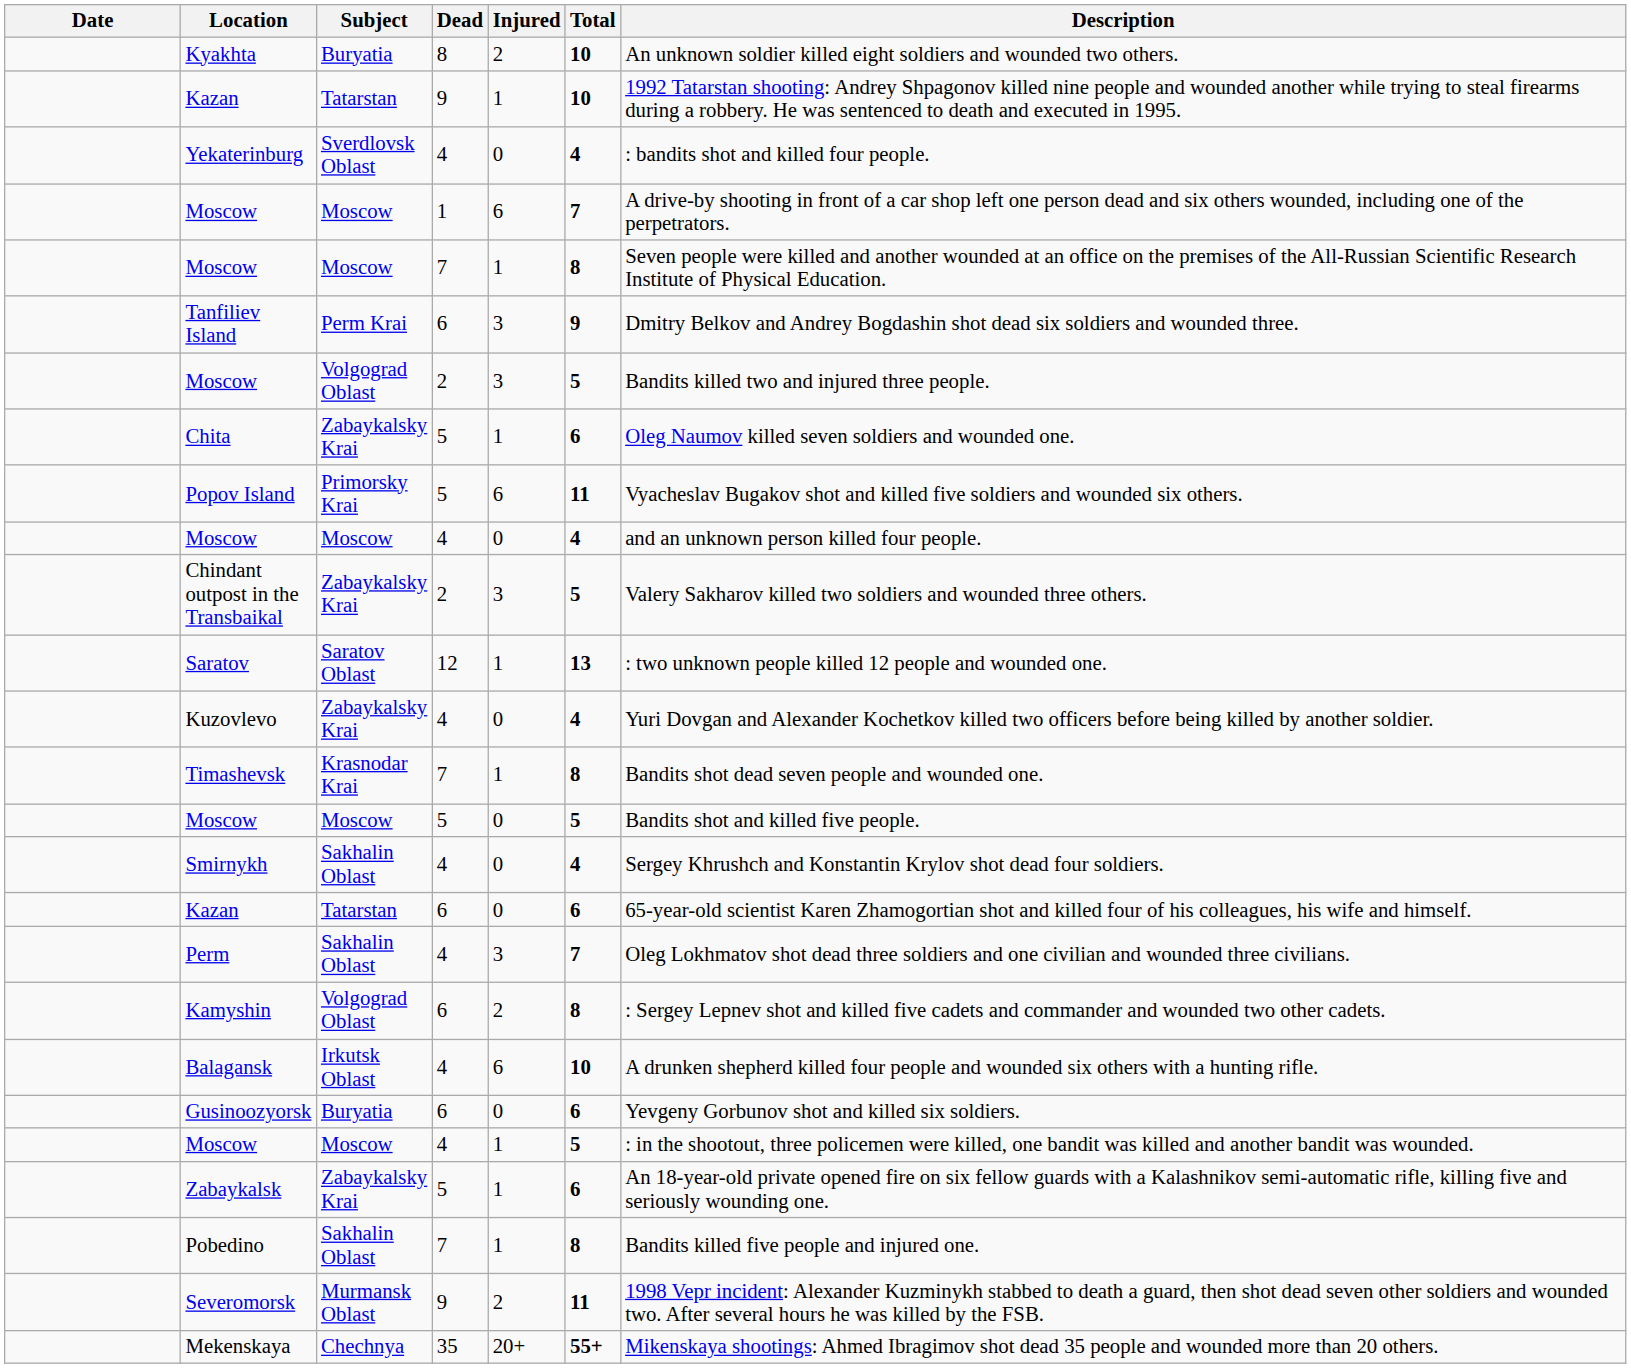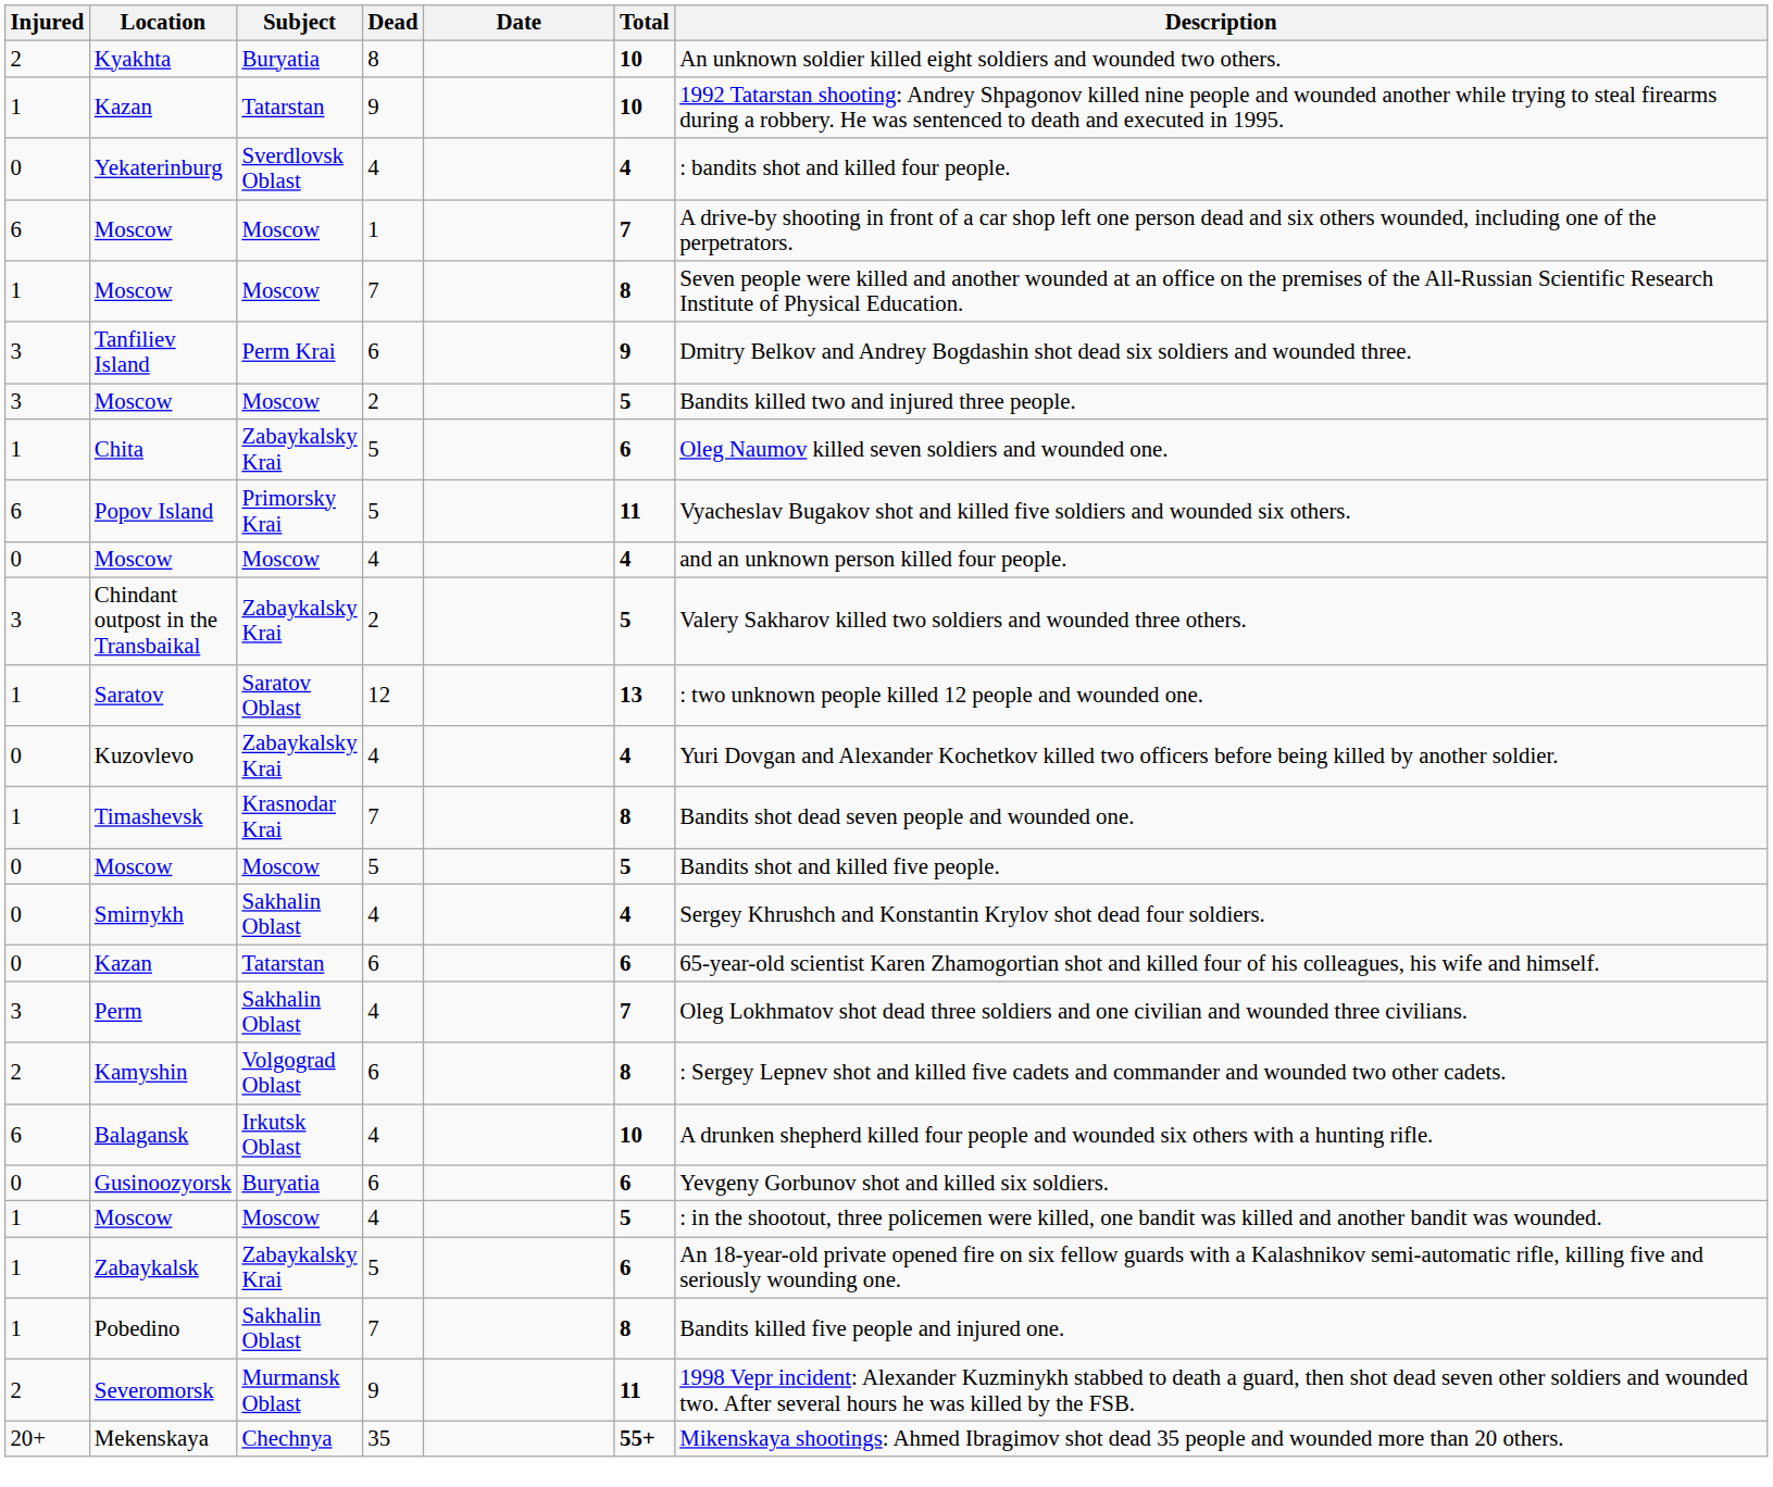columns swapped: Date <-> Injured
Moscow / 2 | Subject: Volgograd Oblast -> Moscow
